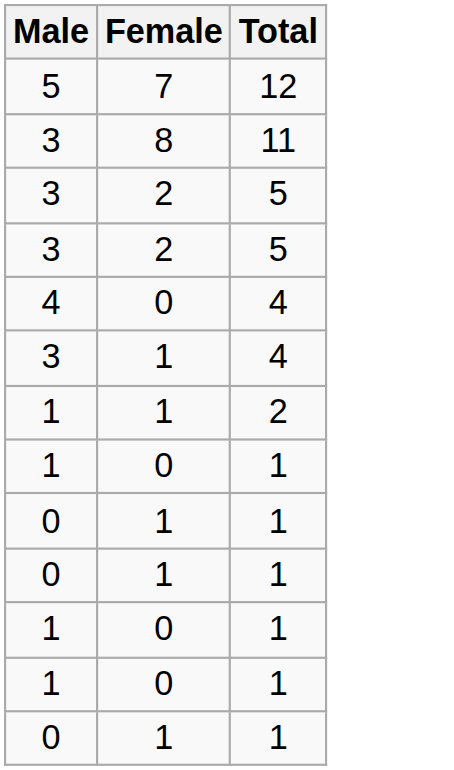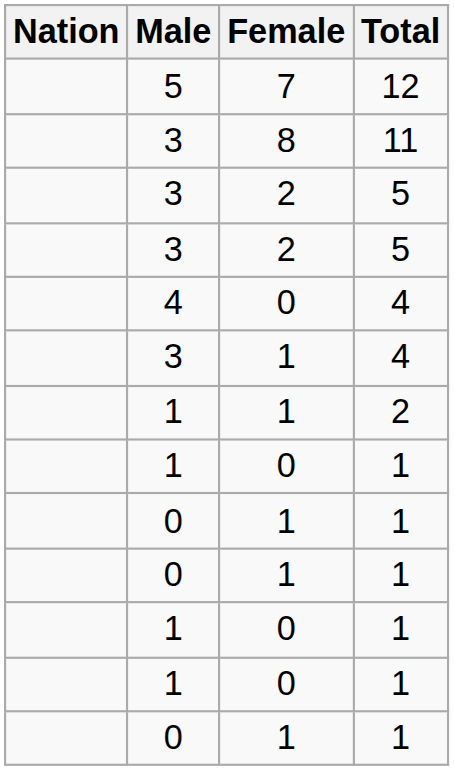+ column: Nation
